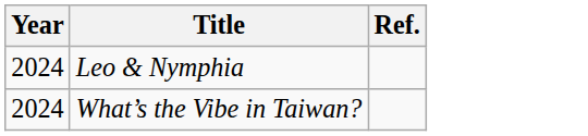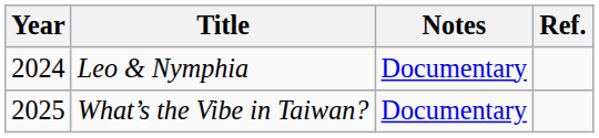+ column: Notes | Documentary | Documentary
What’s the Vibe in Taiwan? | Year: 2024 -> 2025
